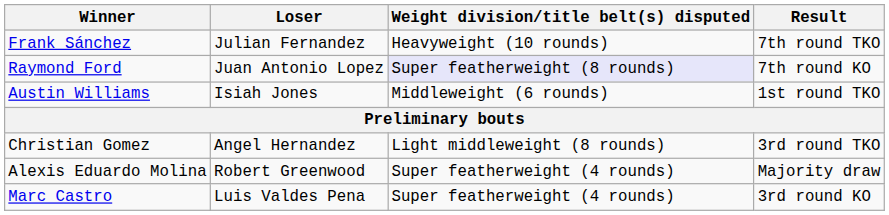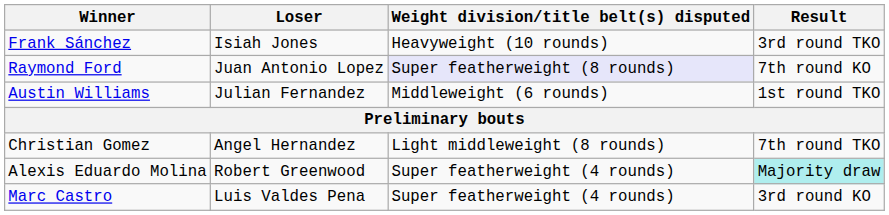Frank Sánchez | Loser: Julian Fernandez -> Isiah Jones
Frank Sánchez | Result: 7th round TKO -> 3rd round TKO
Austin Williams | Loser: Isiah Jones -> Julian Fernandez
Christian Gomez | Result: 3rd round TKO -> 7th round TKO
Alexis Eduardo Molina | Result: no background -> paleturquoise background
